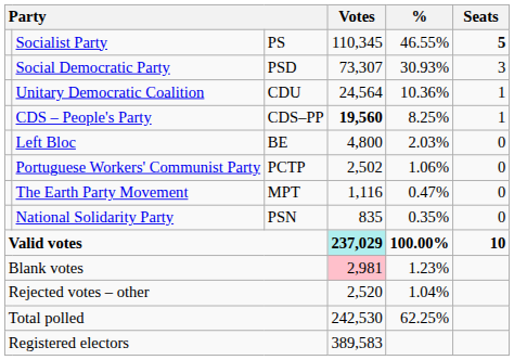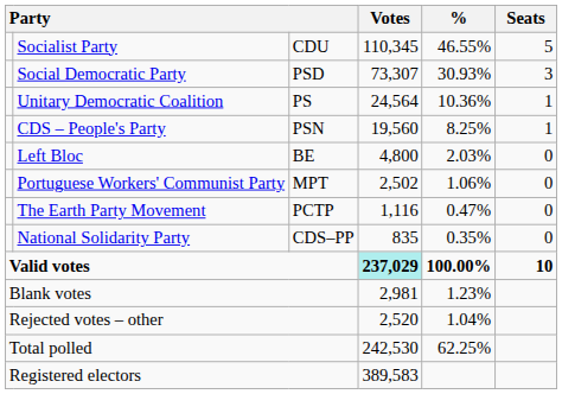Socialist Party | column 3: PS -> CDU
Socialist Party | Seats: bold -> normal
Unitary Democratic Coalition | column 3: CDU -> PS
CDS – People's Party | column 3: CDS–PP -> PSN
CDS – People's Party | Votes: bold -> normal
Portuguese Workers' Communist Party | column 3: PCTP -> MPT
The Earth Party Movement | column 3: MPT -> PCTP
National Solidarity Party | column 3: PSN -> CDS–PP
Blank votes | Votes: pink background -> no background
